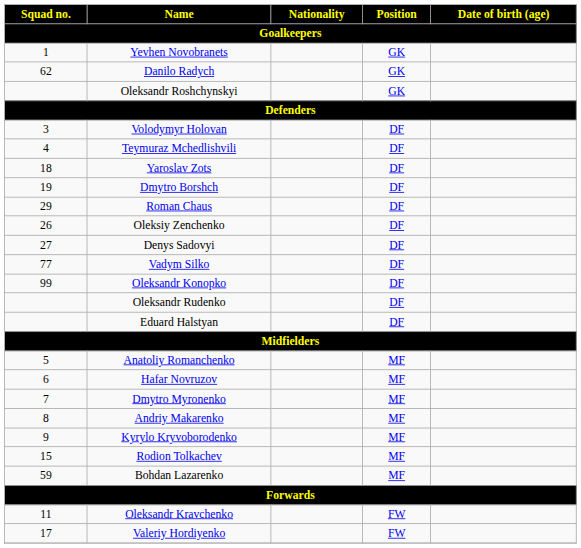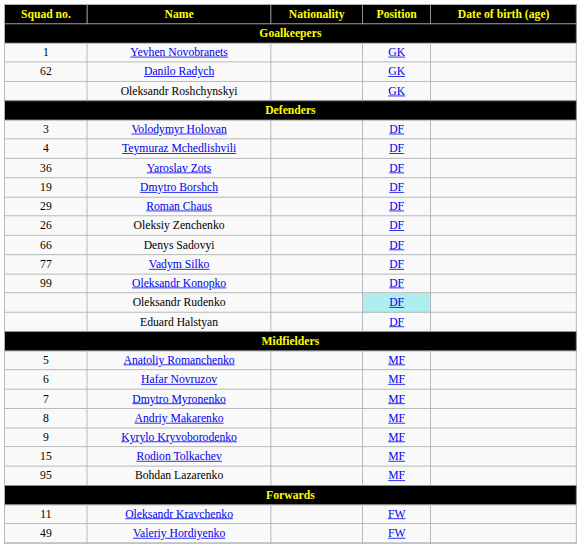Yaroslav Zots | Squad no.: 18 -> 36
Denys Sadovyi | Squad no.: 27 -> 66
Oleksandr Rudenko | Position: no background -> paleturquoise background
Bohdan Lazarenko | Squad no.: 59 -> 95
Valeriy Hordiyenko | Squad no.: 17 -> 49
